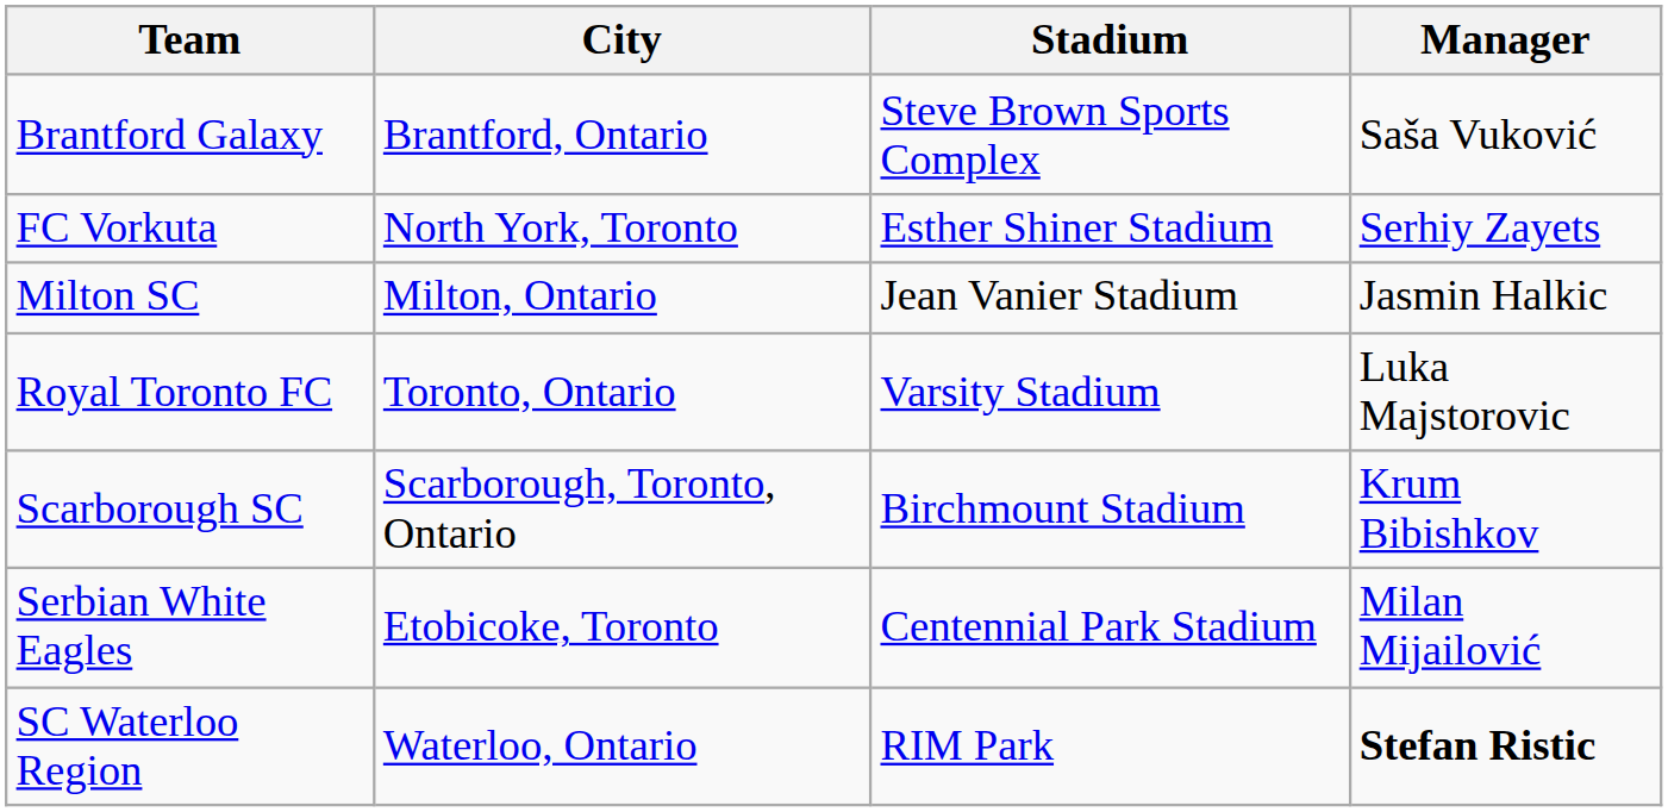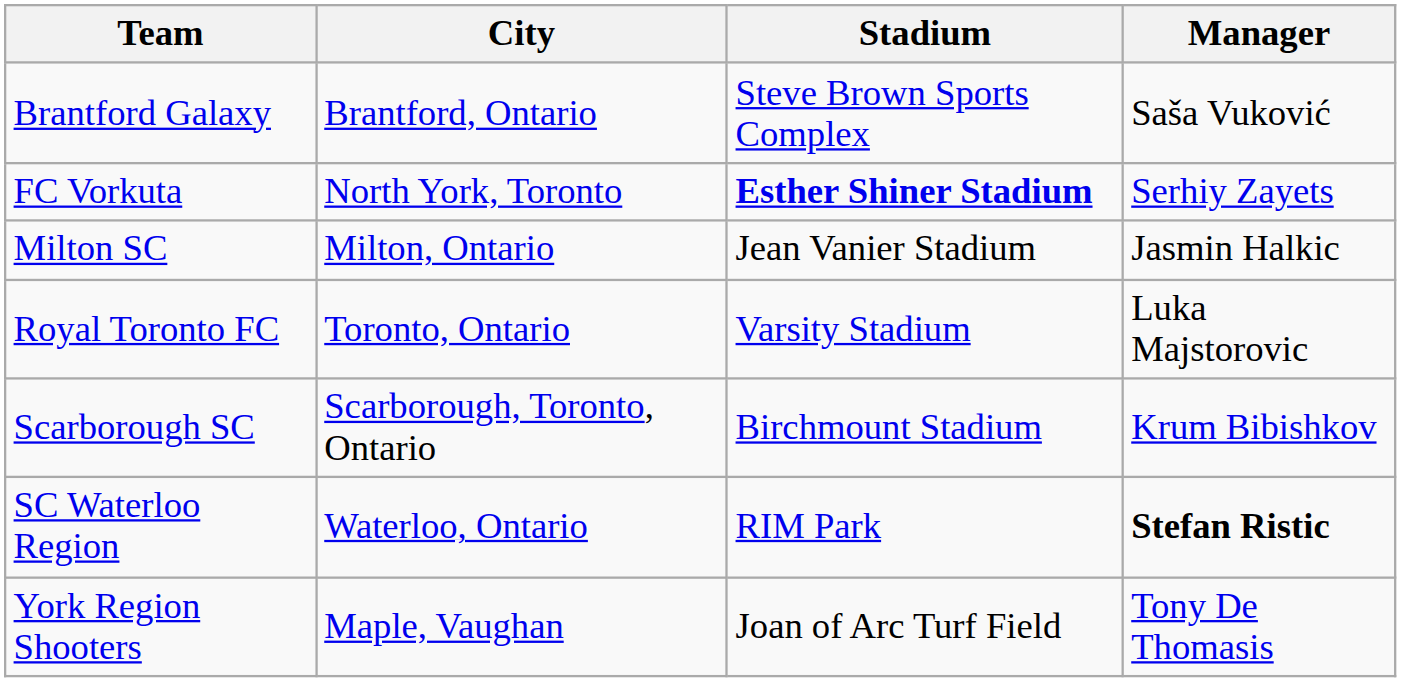FC Vorkuta | Stadium: normal -> bold
- row: Serbian White Eagles | Etobicoke, Toronto | Centennial Park Stadium | Milan Mijailović
+ row: York Region Shooters | Maple, Vaughan | Joan of Arc Turf Field | Tony De Thomasis
